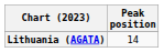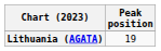Lithuania (AGATA) | Peak position: 14 -> 19
